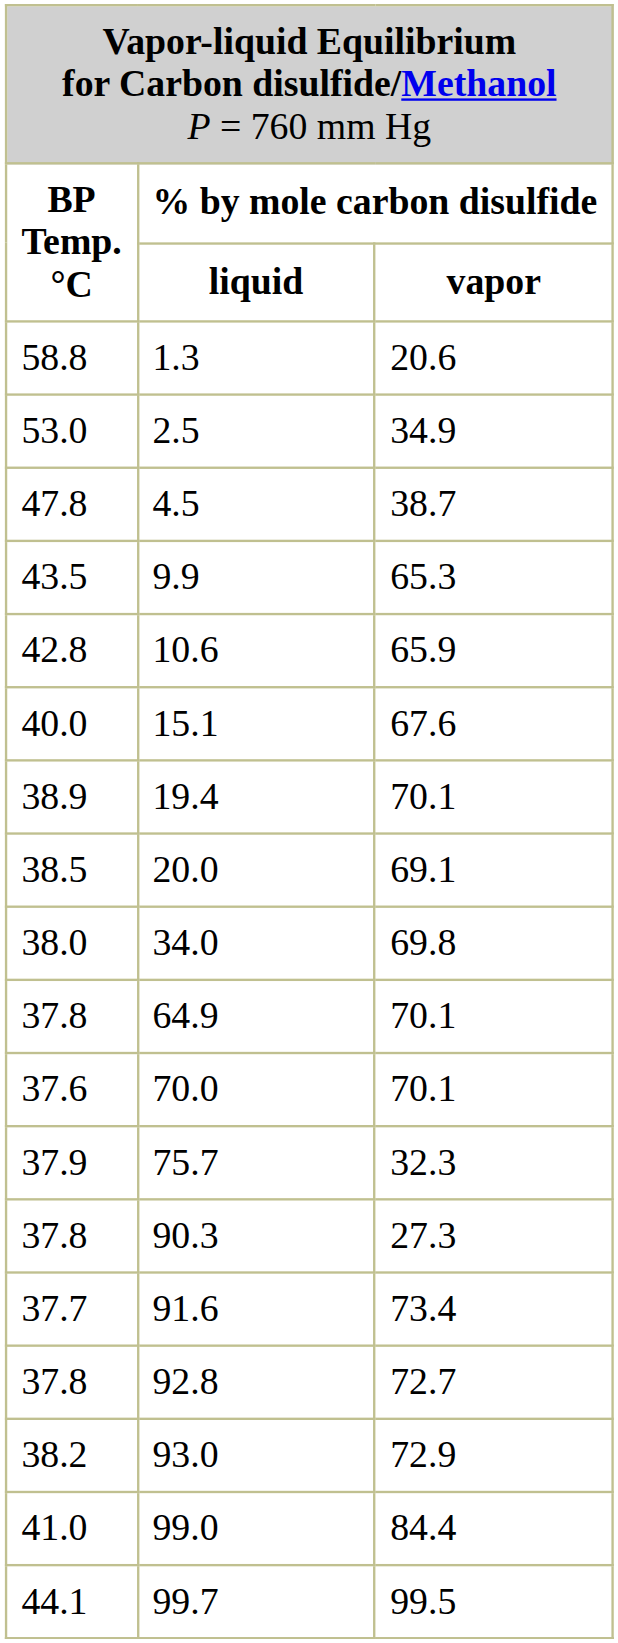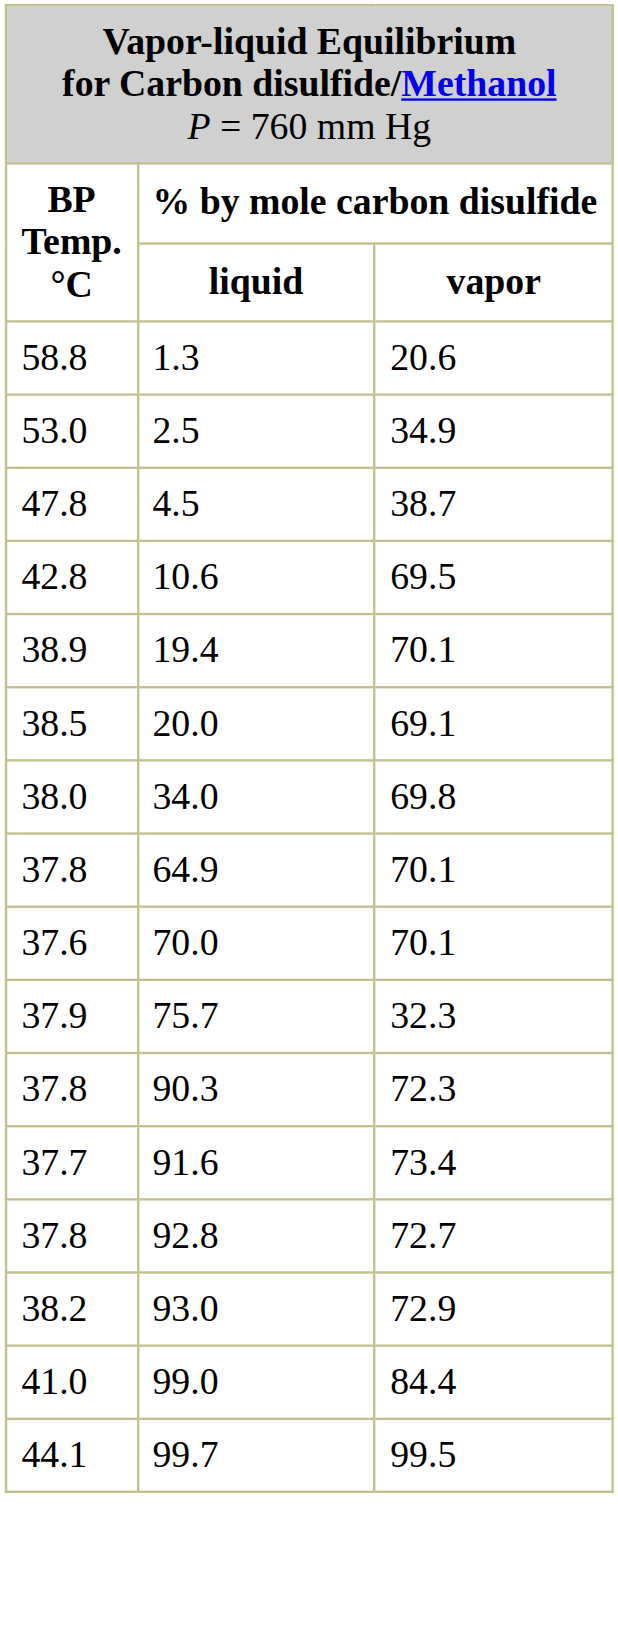- row: 43.5 | 9.9 | 65.3
10.6 | column 3: 65.9 -> 69.5
- row: 40.0 | 15.1 | 67.6
90.3 | column 3: 27.3 -> 72.3
